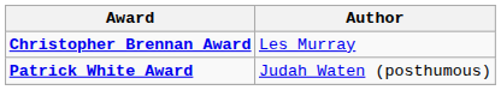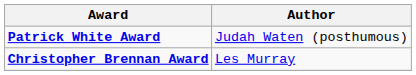rows swapped: Christopher Brennan Award <-> Patrick White Award
